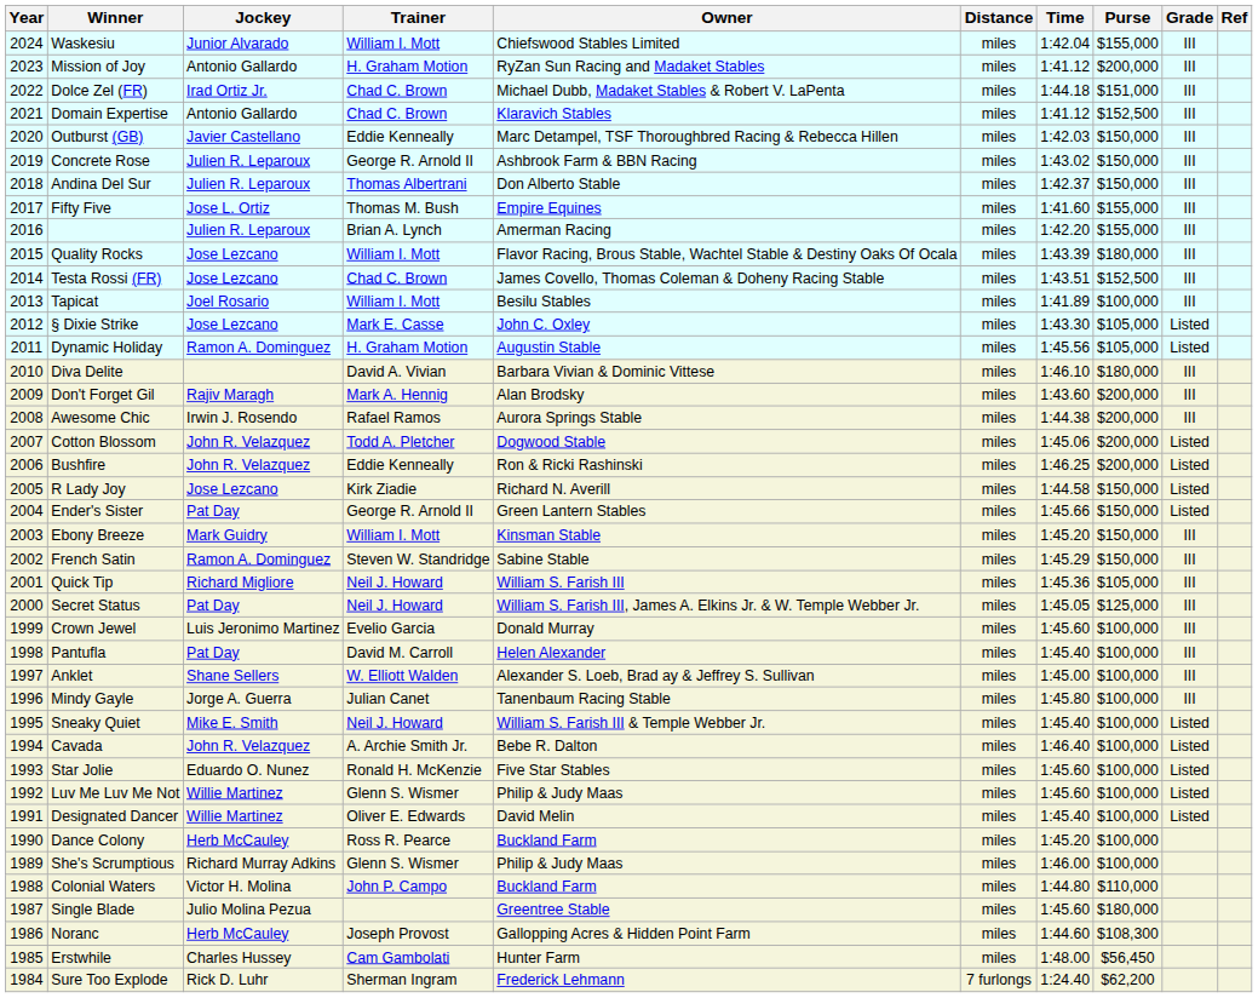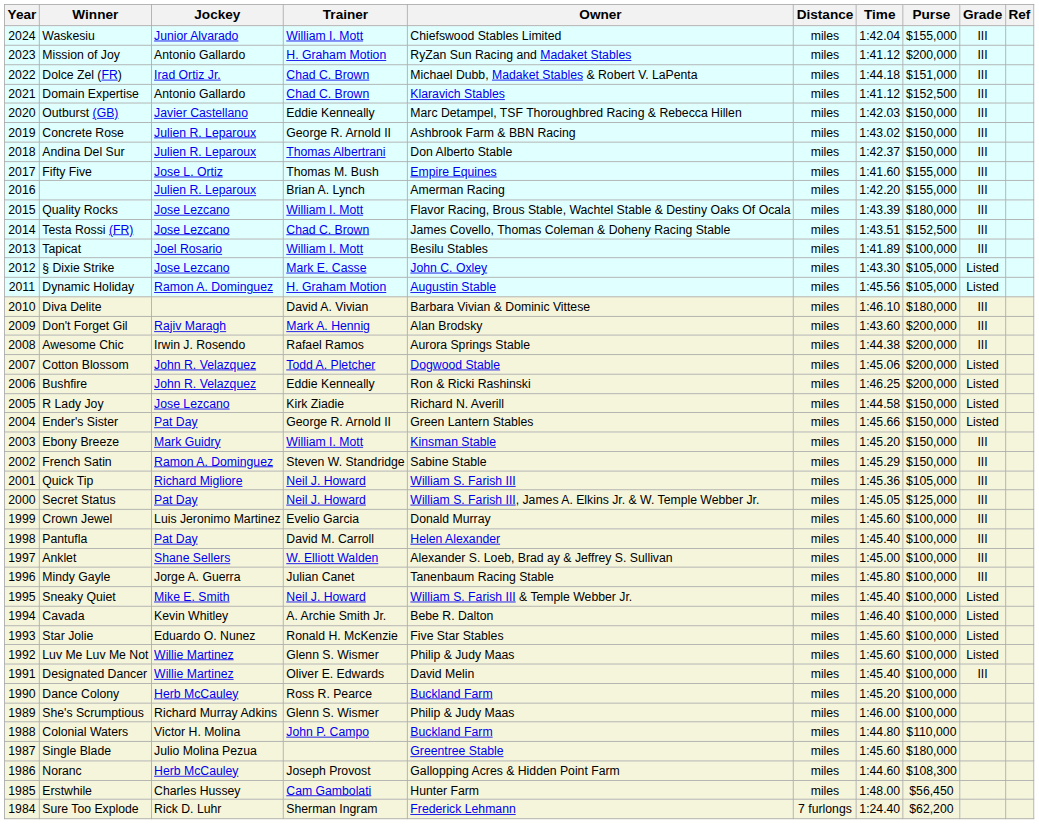Cavada | Jockey: John R. Velazquez -> Kevin Whitley
Designated Dancer | Grade: Listed -> III
